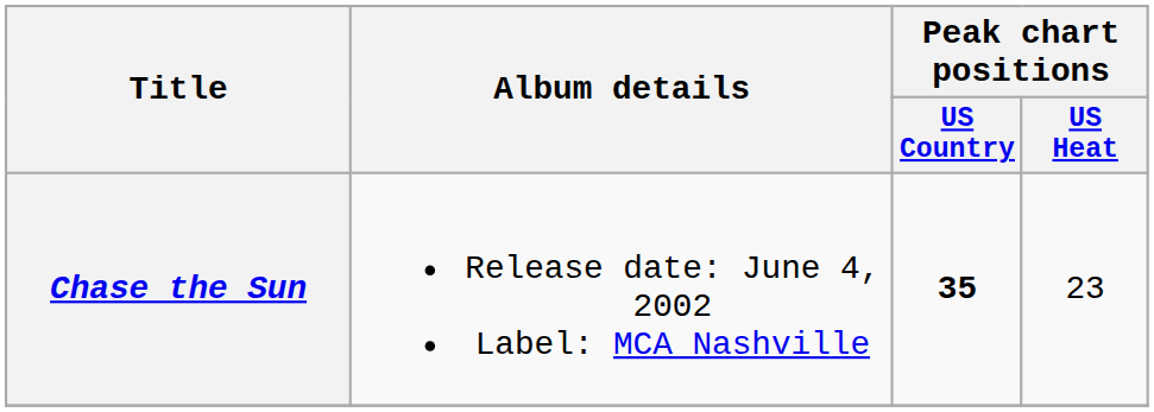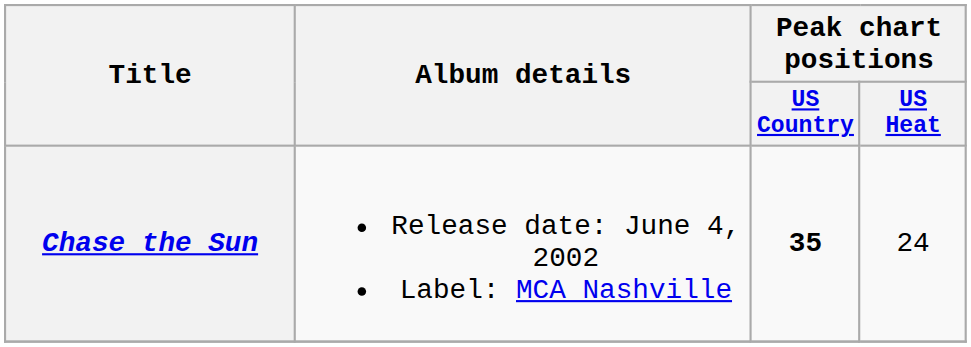Chase the Sun | Peak chart positions / US Heat: 23 -> 24
